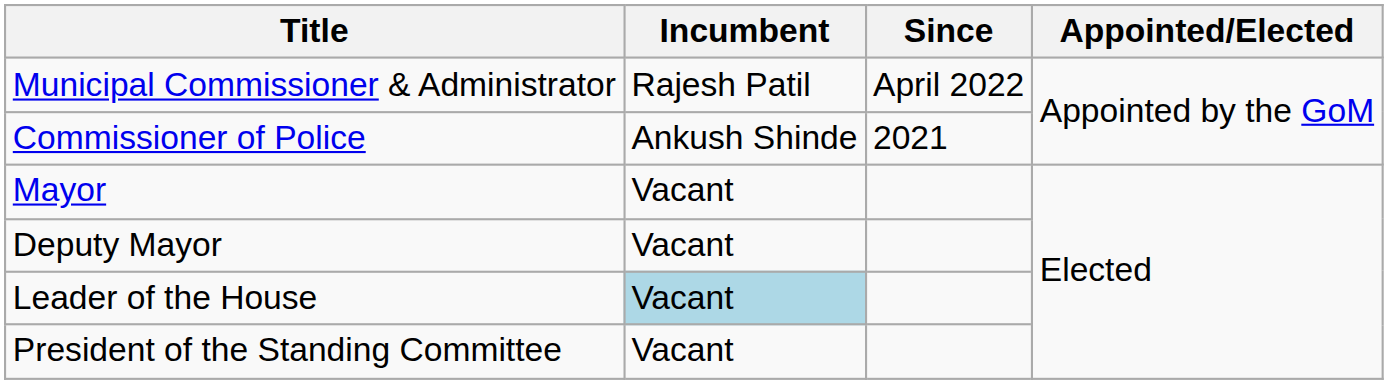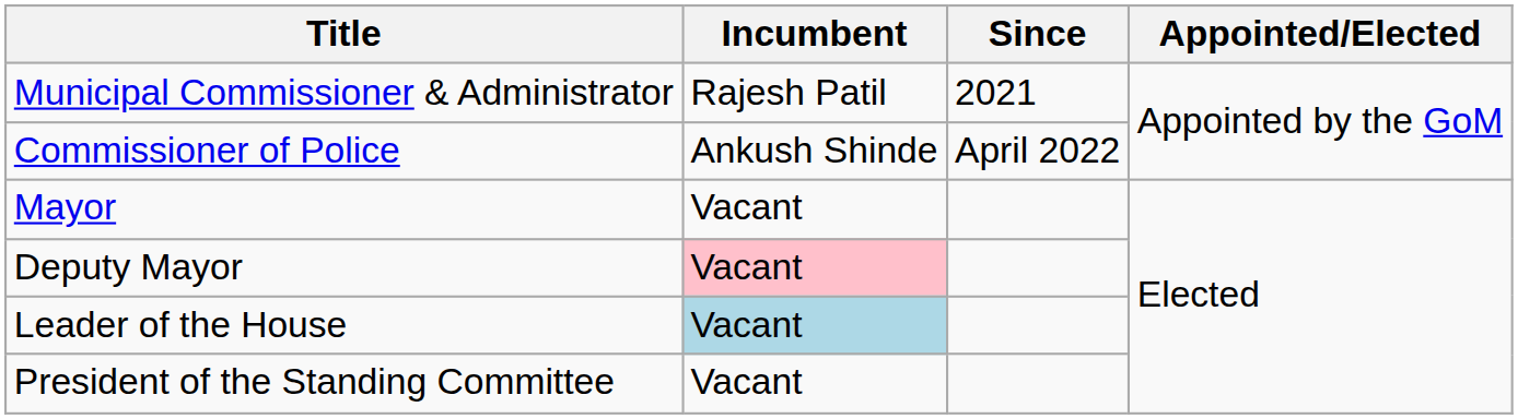Municipal Commissioner & Administrator | Since: April 2022 -> 2021
Commissioner of Police | Since: 2021 -> April 2022
Deputy Mayor | Incumbent: no background -> pink background
